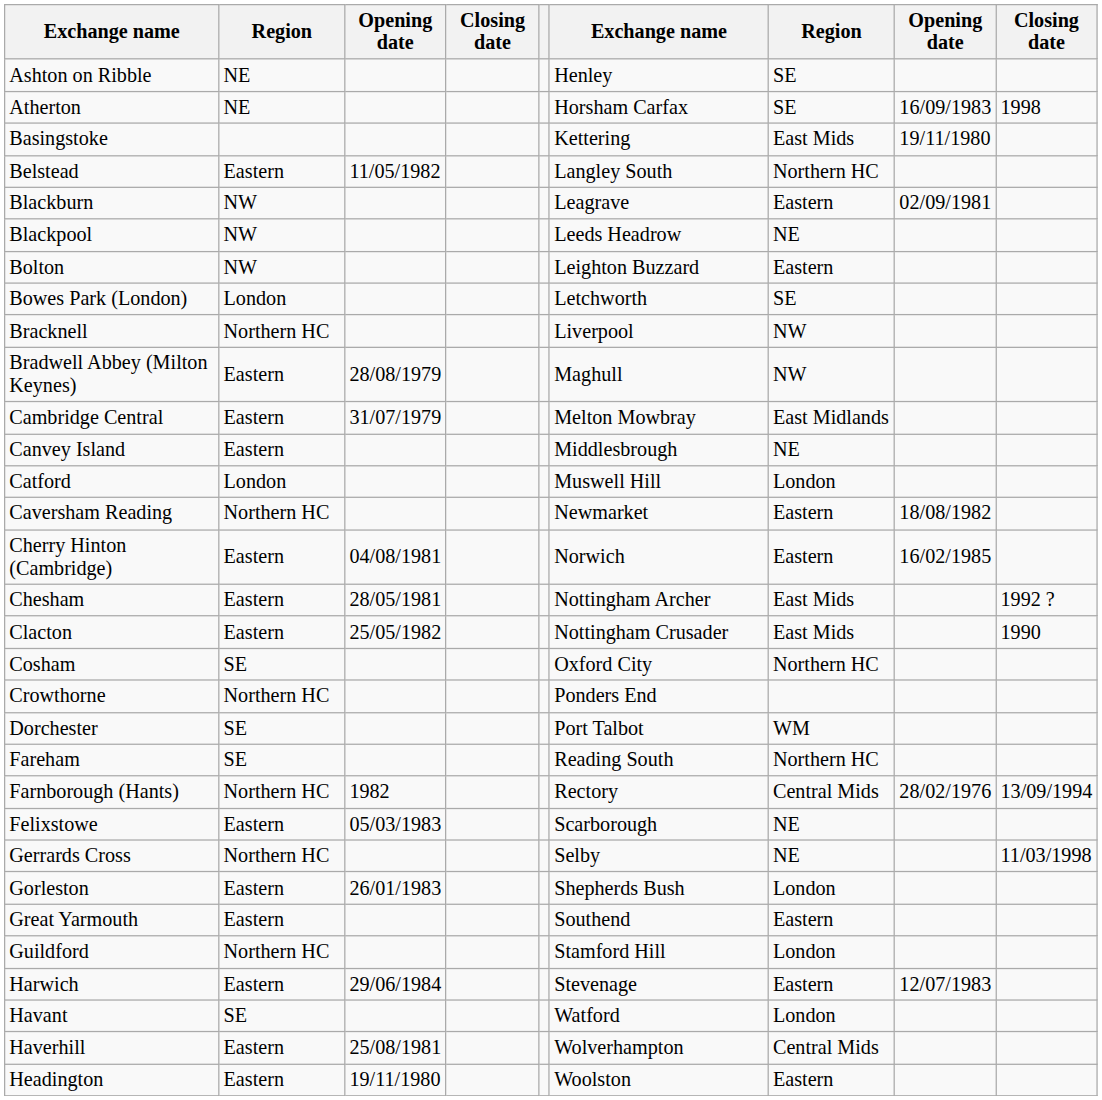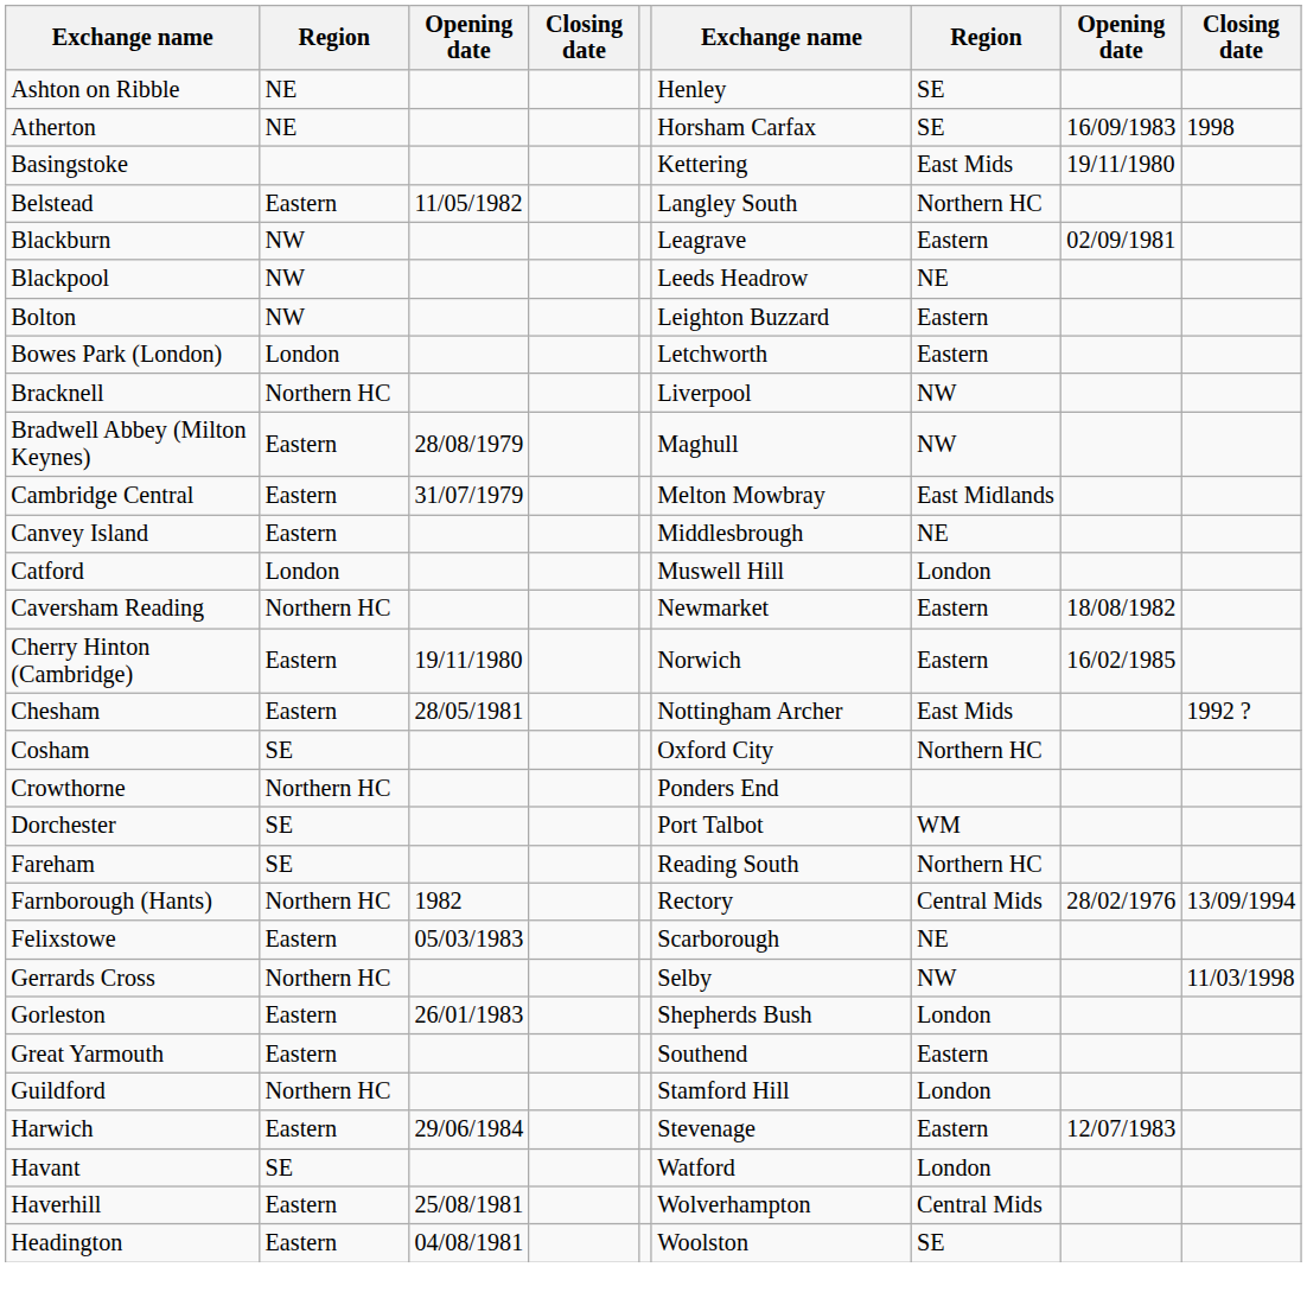Bowes Park (London) | column 7: SE -> Eastern
Cherry Hinton (Cambridge) | column 3: 04/08/1981 -> 19/11/1980
- row: Clacton | Eastern | 25/05/1982 | Nottingham Crusader | East Mids | 1990
Gerrards Cross | column 7: NE -> NW
Headington | column 3: 19/11/1980 -> 04/08/1981
Headington | column 7: Eastern -> SE
